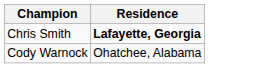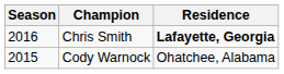+ column: Season | 2016 | 2015
